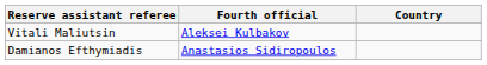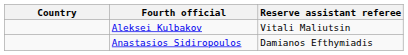columns swapped: Country <-> Reserve assistant referee
